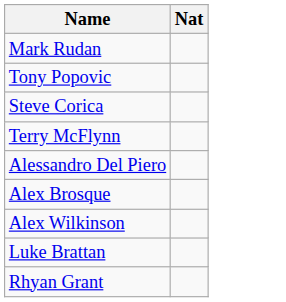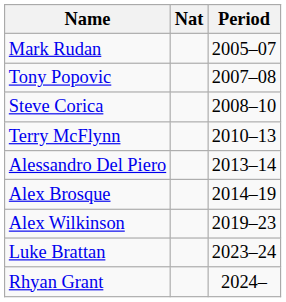+ column: Period | 2005–07 | 2007–08 | 2008–10 | 2010–13 | 2013–14 | 2014–19 | 2019–23 | 2023–24 | 2024–
